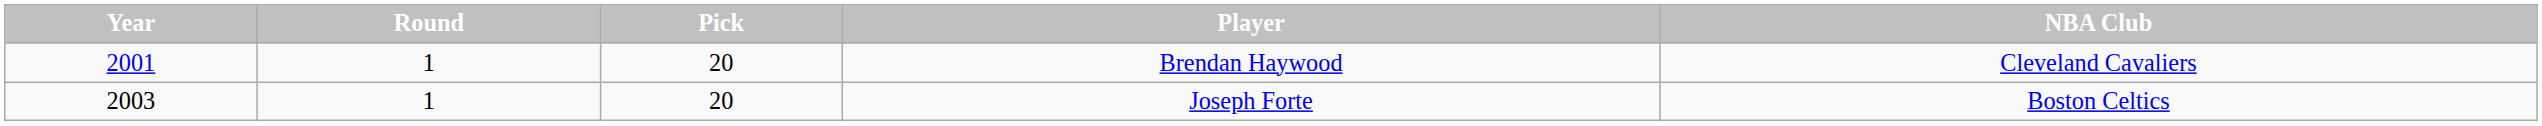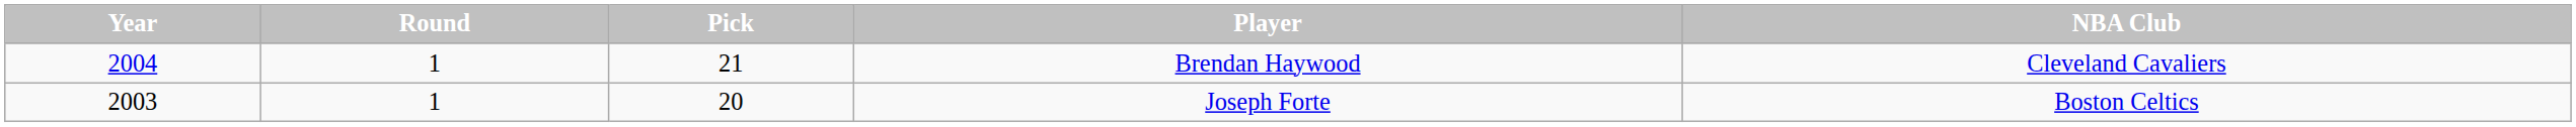Brendan Haywood | Year: 2001 -> 2004
Brendan Haywood | Pick: 20 -> 21
